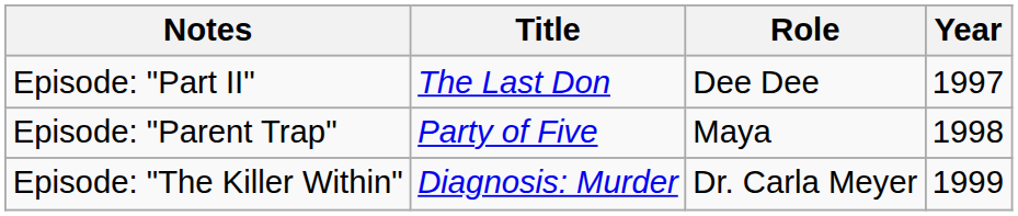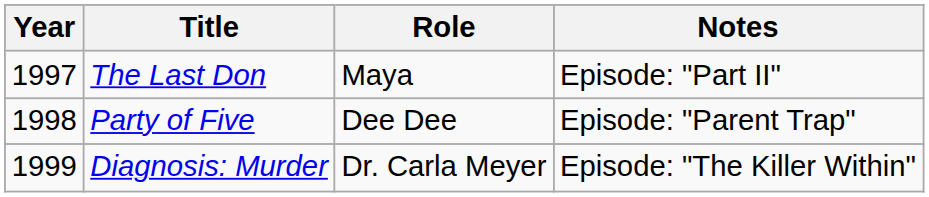columns swapped: Year <-> Notes
The Last Don | Role: Dee Dee -> Maya
Party of Five | Role: Maya -> Dee Dee
